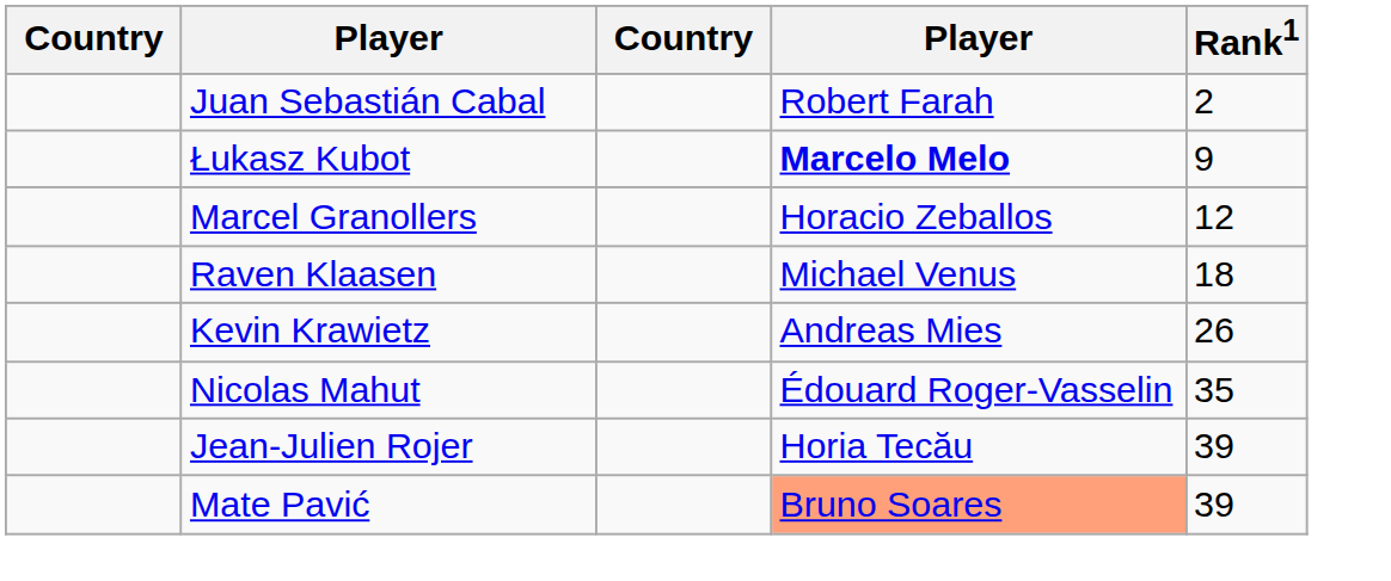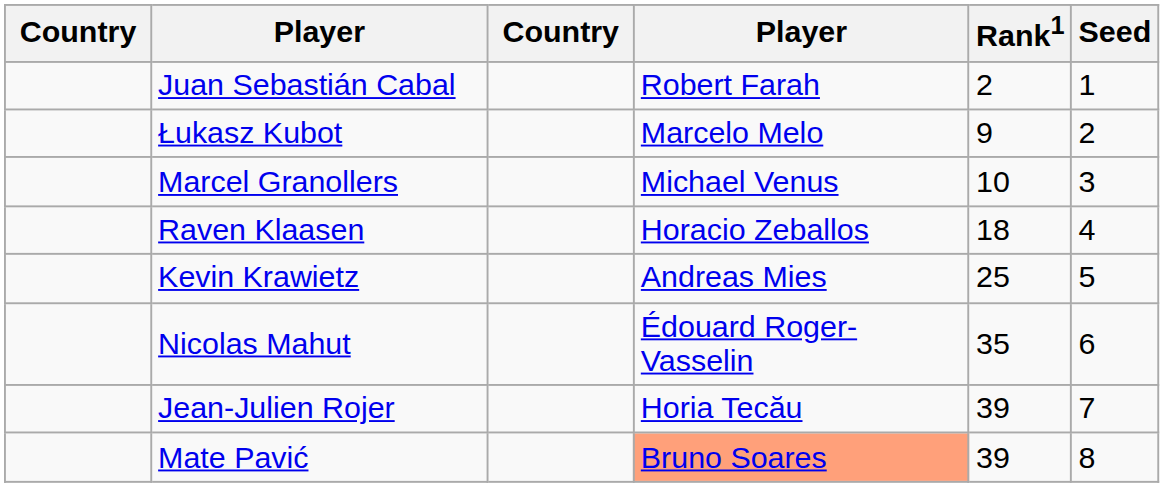+ column: Seed | 1 | 2 | 3 | 4 | 5 | 6 | 7 | 8
Łukasz Kubot | column 4: bold -> normal
Marcel Granollers | column 4: Horacio Zeballos -> Michael Venus
Marcel Granollers | Rank1: 12 -> 10
Raven Klaasen | column 4: Michael Venus -> Horacio Zeballos
Kevin Krawietz | Rank1: 26 -> 25
